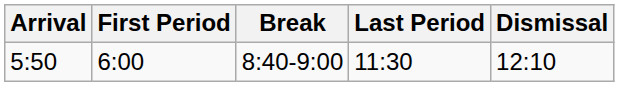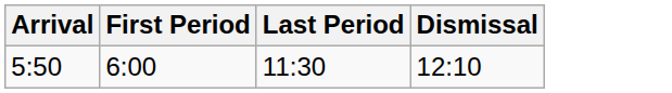- column: Break | 8:40-9:00
